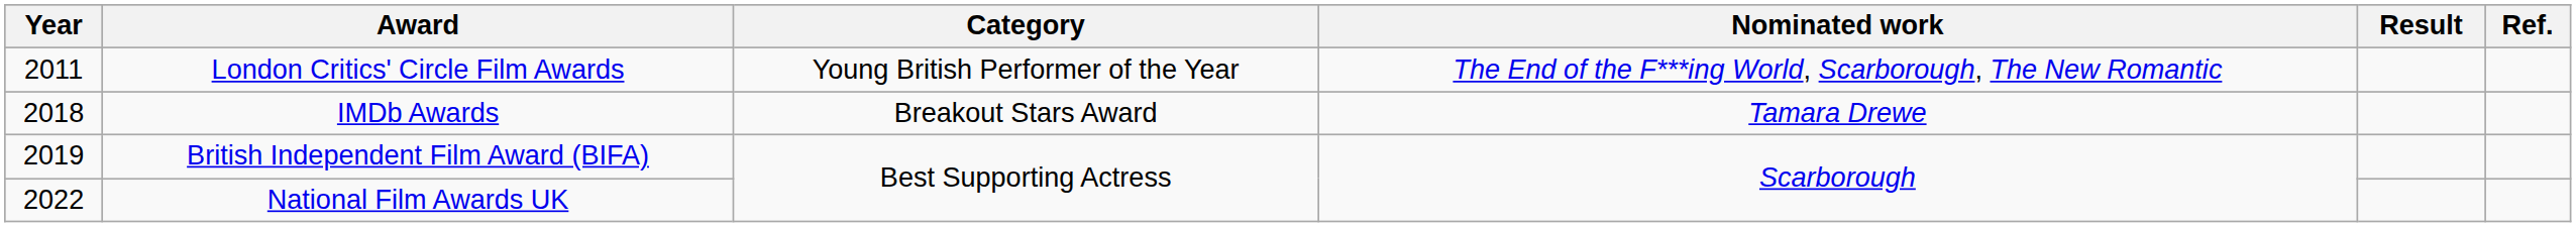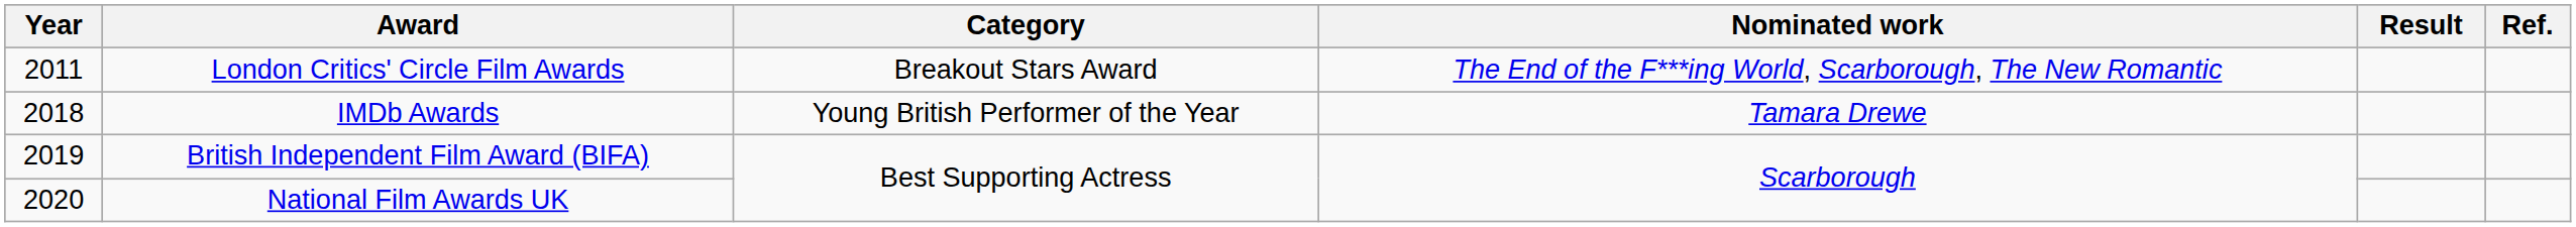London Critics' Circle Film Awards | Category: Young British Performer of the Year -> Breakout Stars Award
IMDb Awards | Category: Breakout Stars Award -> Young British Performer of the Year
National Film Awards UK | Year: 2022 -> 2020
